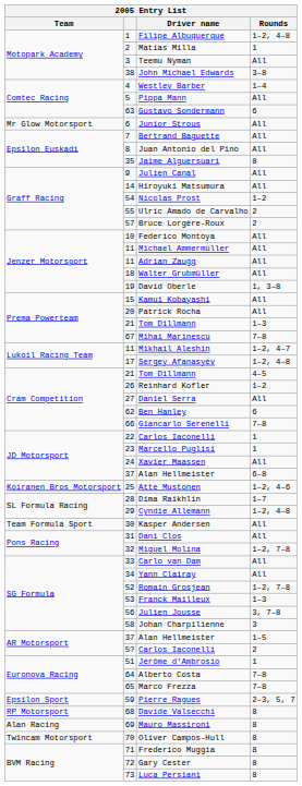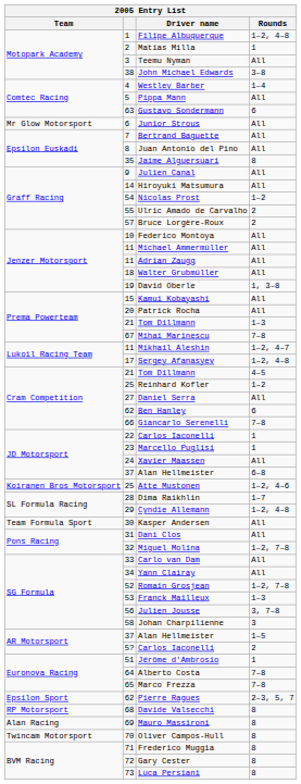Reinhard Kofler | column 2: 26 -> 25
Pierre Ragues | column 2: 59 -> 62
